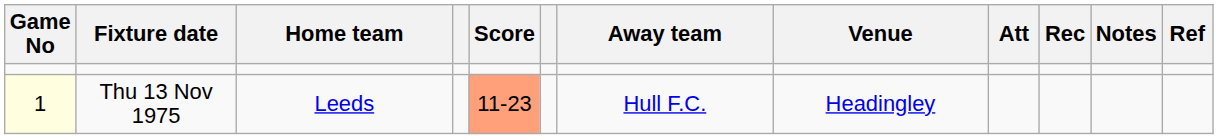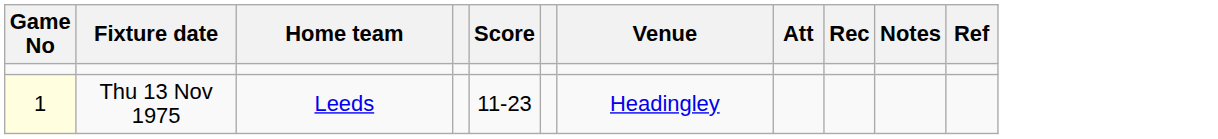- column: Away team | Hull F.C.
Thu 13 Nov 1975 | Score: lightsalmon background -> no background
